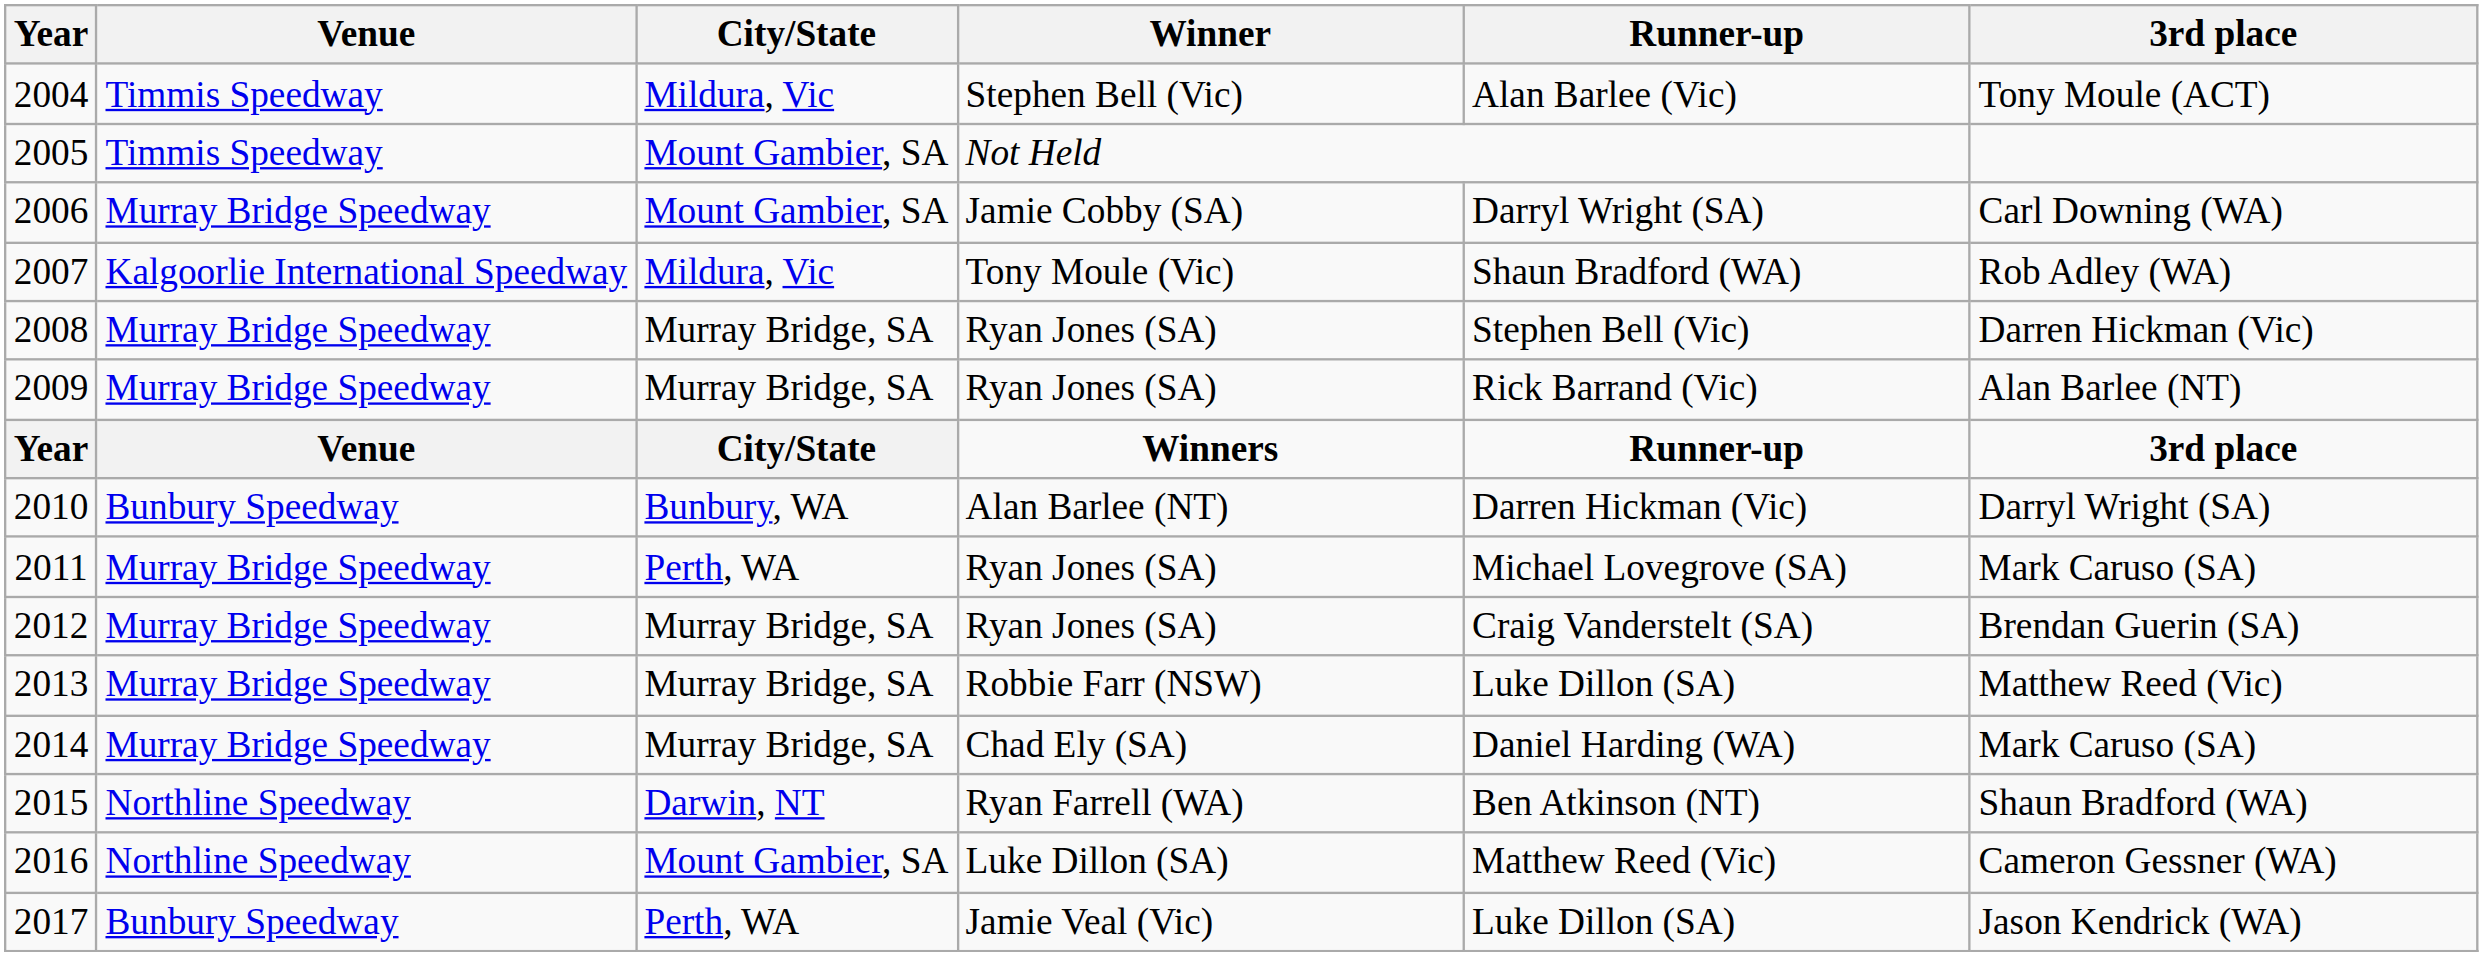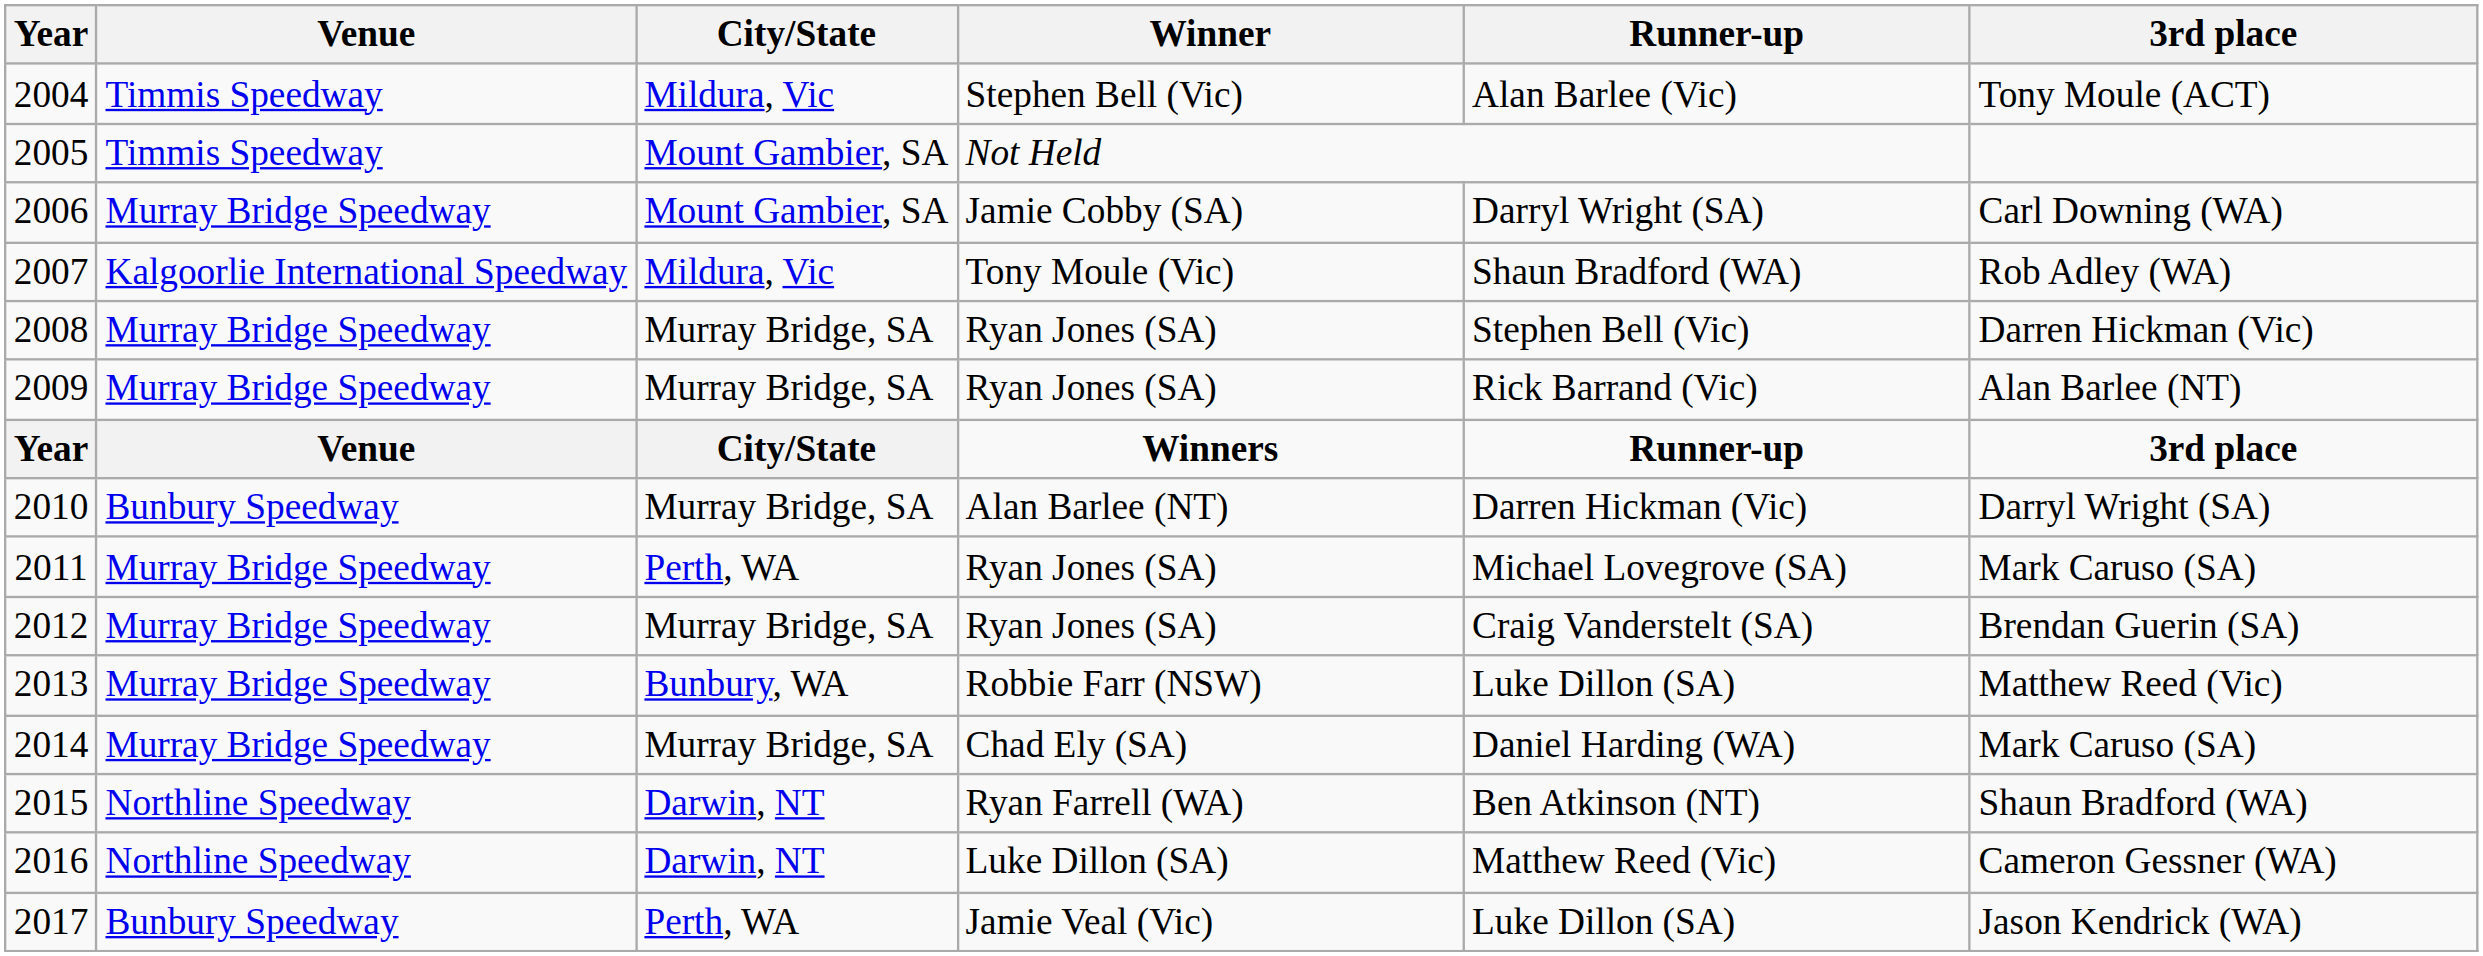2010 | City/State: Bunbury, WA -> Murray Bridge, SA
2013 | City/State: Murray Bridge, SA -> Bunbury, WA
2016 | City/State: Mount Gambier, SA -> Darwin, NT
